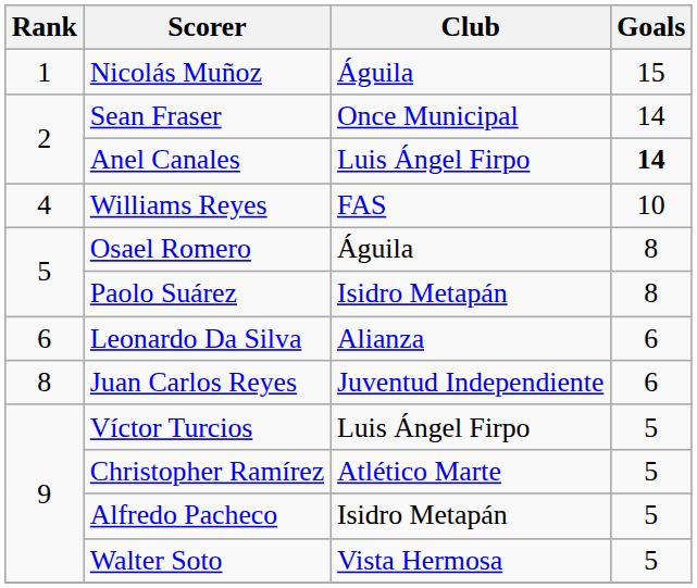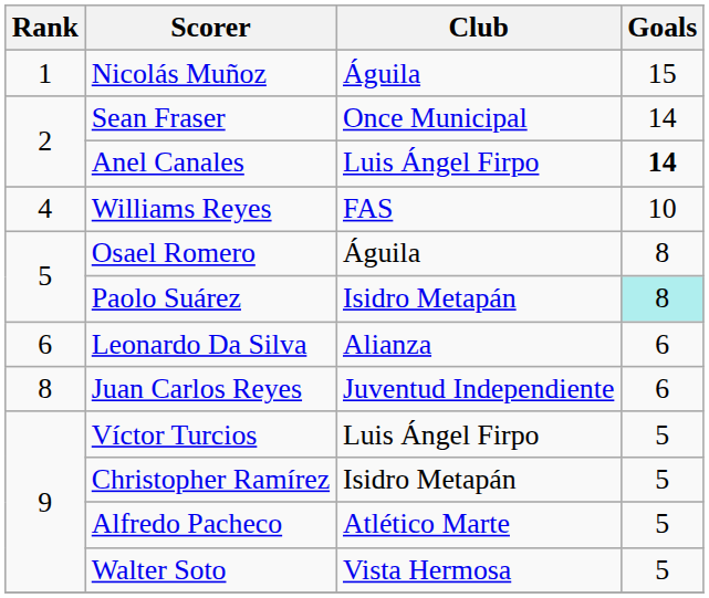Paolo Suárez | Goals: no background -> paleturquoise background
Christopher Ramírez | Club: Atlético Marte -> Isidro Metapán
Alfredo Pacheco | Club: Isidro Metapán -> Atlético Marte
